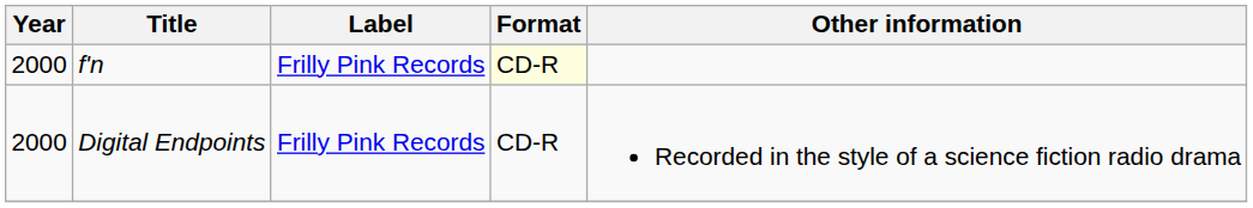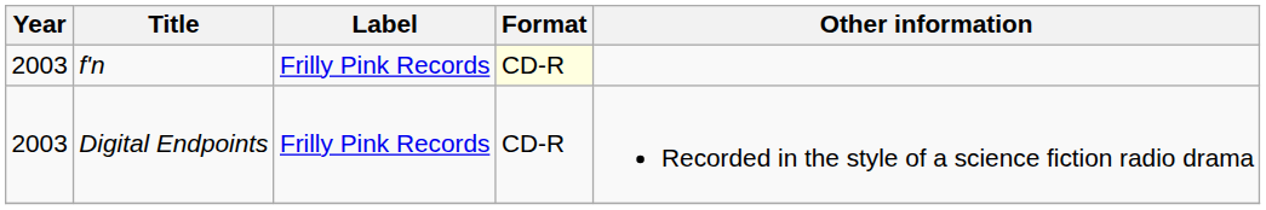f'n | Year: 2000 -> 2003
Digital Endpoints | Year: 2000 -> 2003
